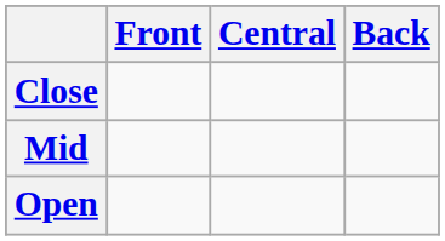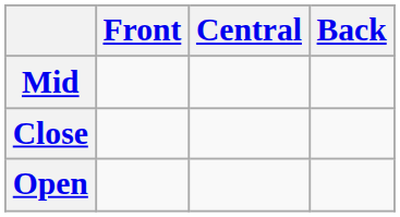rows swapped: Close <-> Mid
